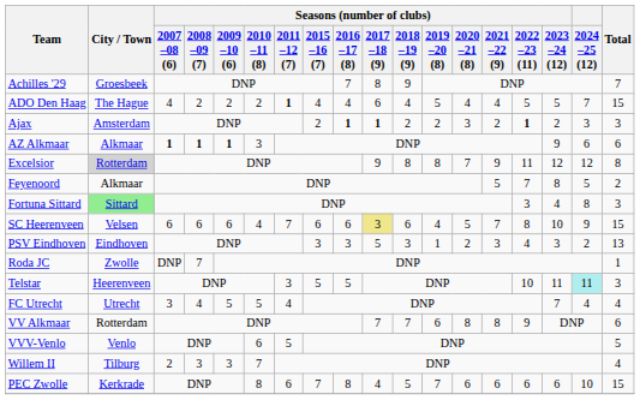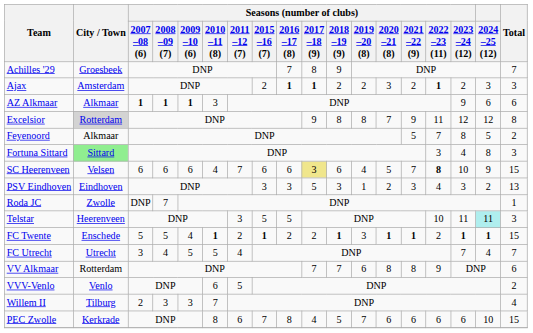- row: ADO Den Haag | The Hague | 4 | 2 | 2 | 2 | 1 | 4 | 4 | 6 | 4 | 5 | 4 | 4 | 5 | 5 | 7 | 15
SC Heerenveen | Seasons (number of clubs) / 2022 –23 (11): normal -> bold
+ row: FC Twente | Enschede | 5 | 5 | 4 | 1 | 2 | 1 | 2 | 2 | 1 | 3 | 1 | 1 | 2 | 1 | 1 | 15
FC Utrecht | Total: 4 -> 7
VVV-Venlo | Total: 5 -> 2
